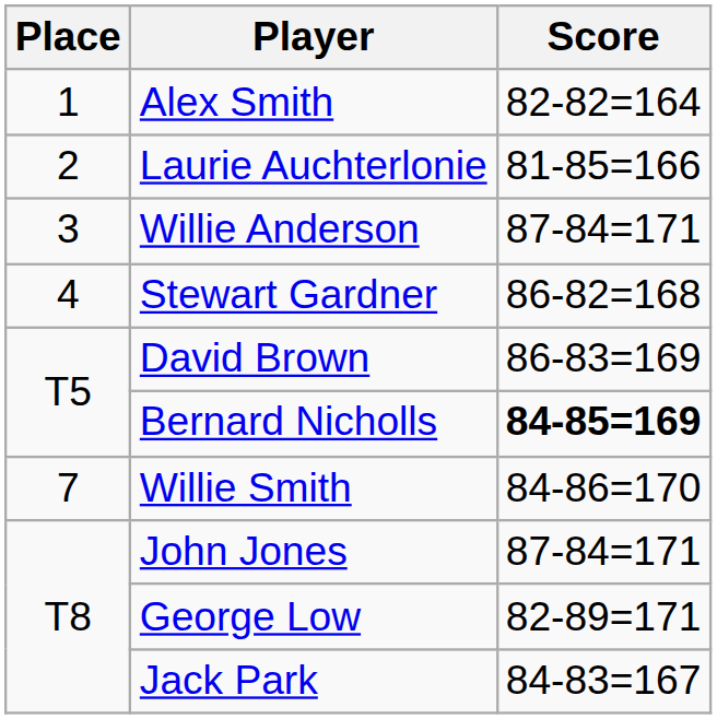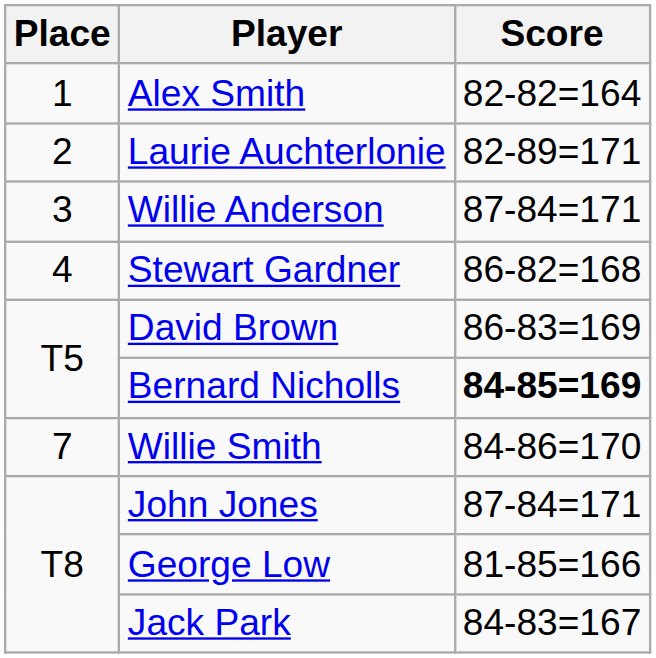Laurie Auchterlonie | Score: 81-85=166 -> 82-89=171
George Low | Score: 82-89=171 -> 81-85=166
